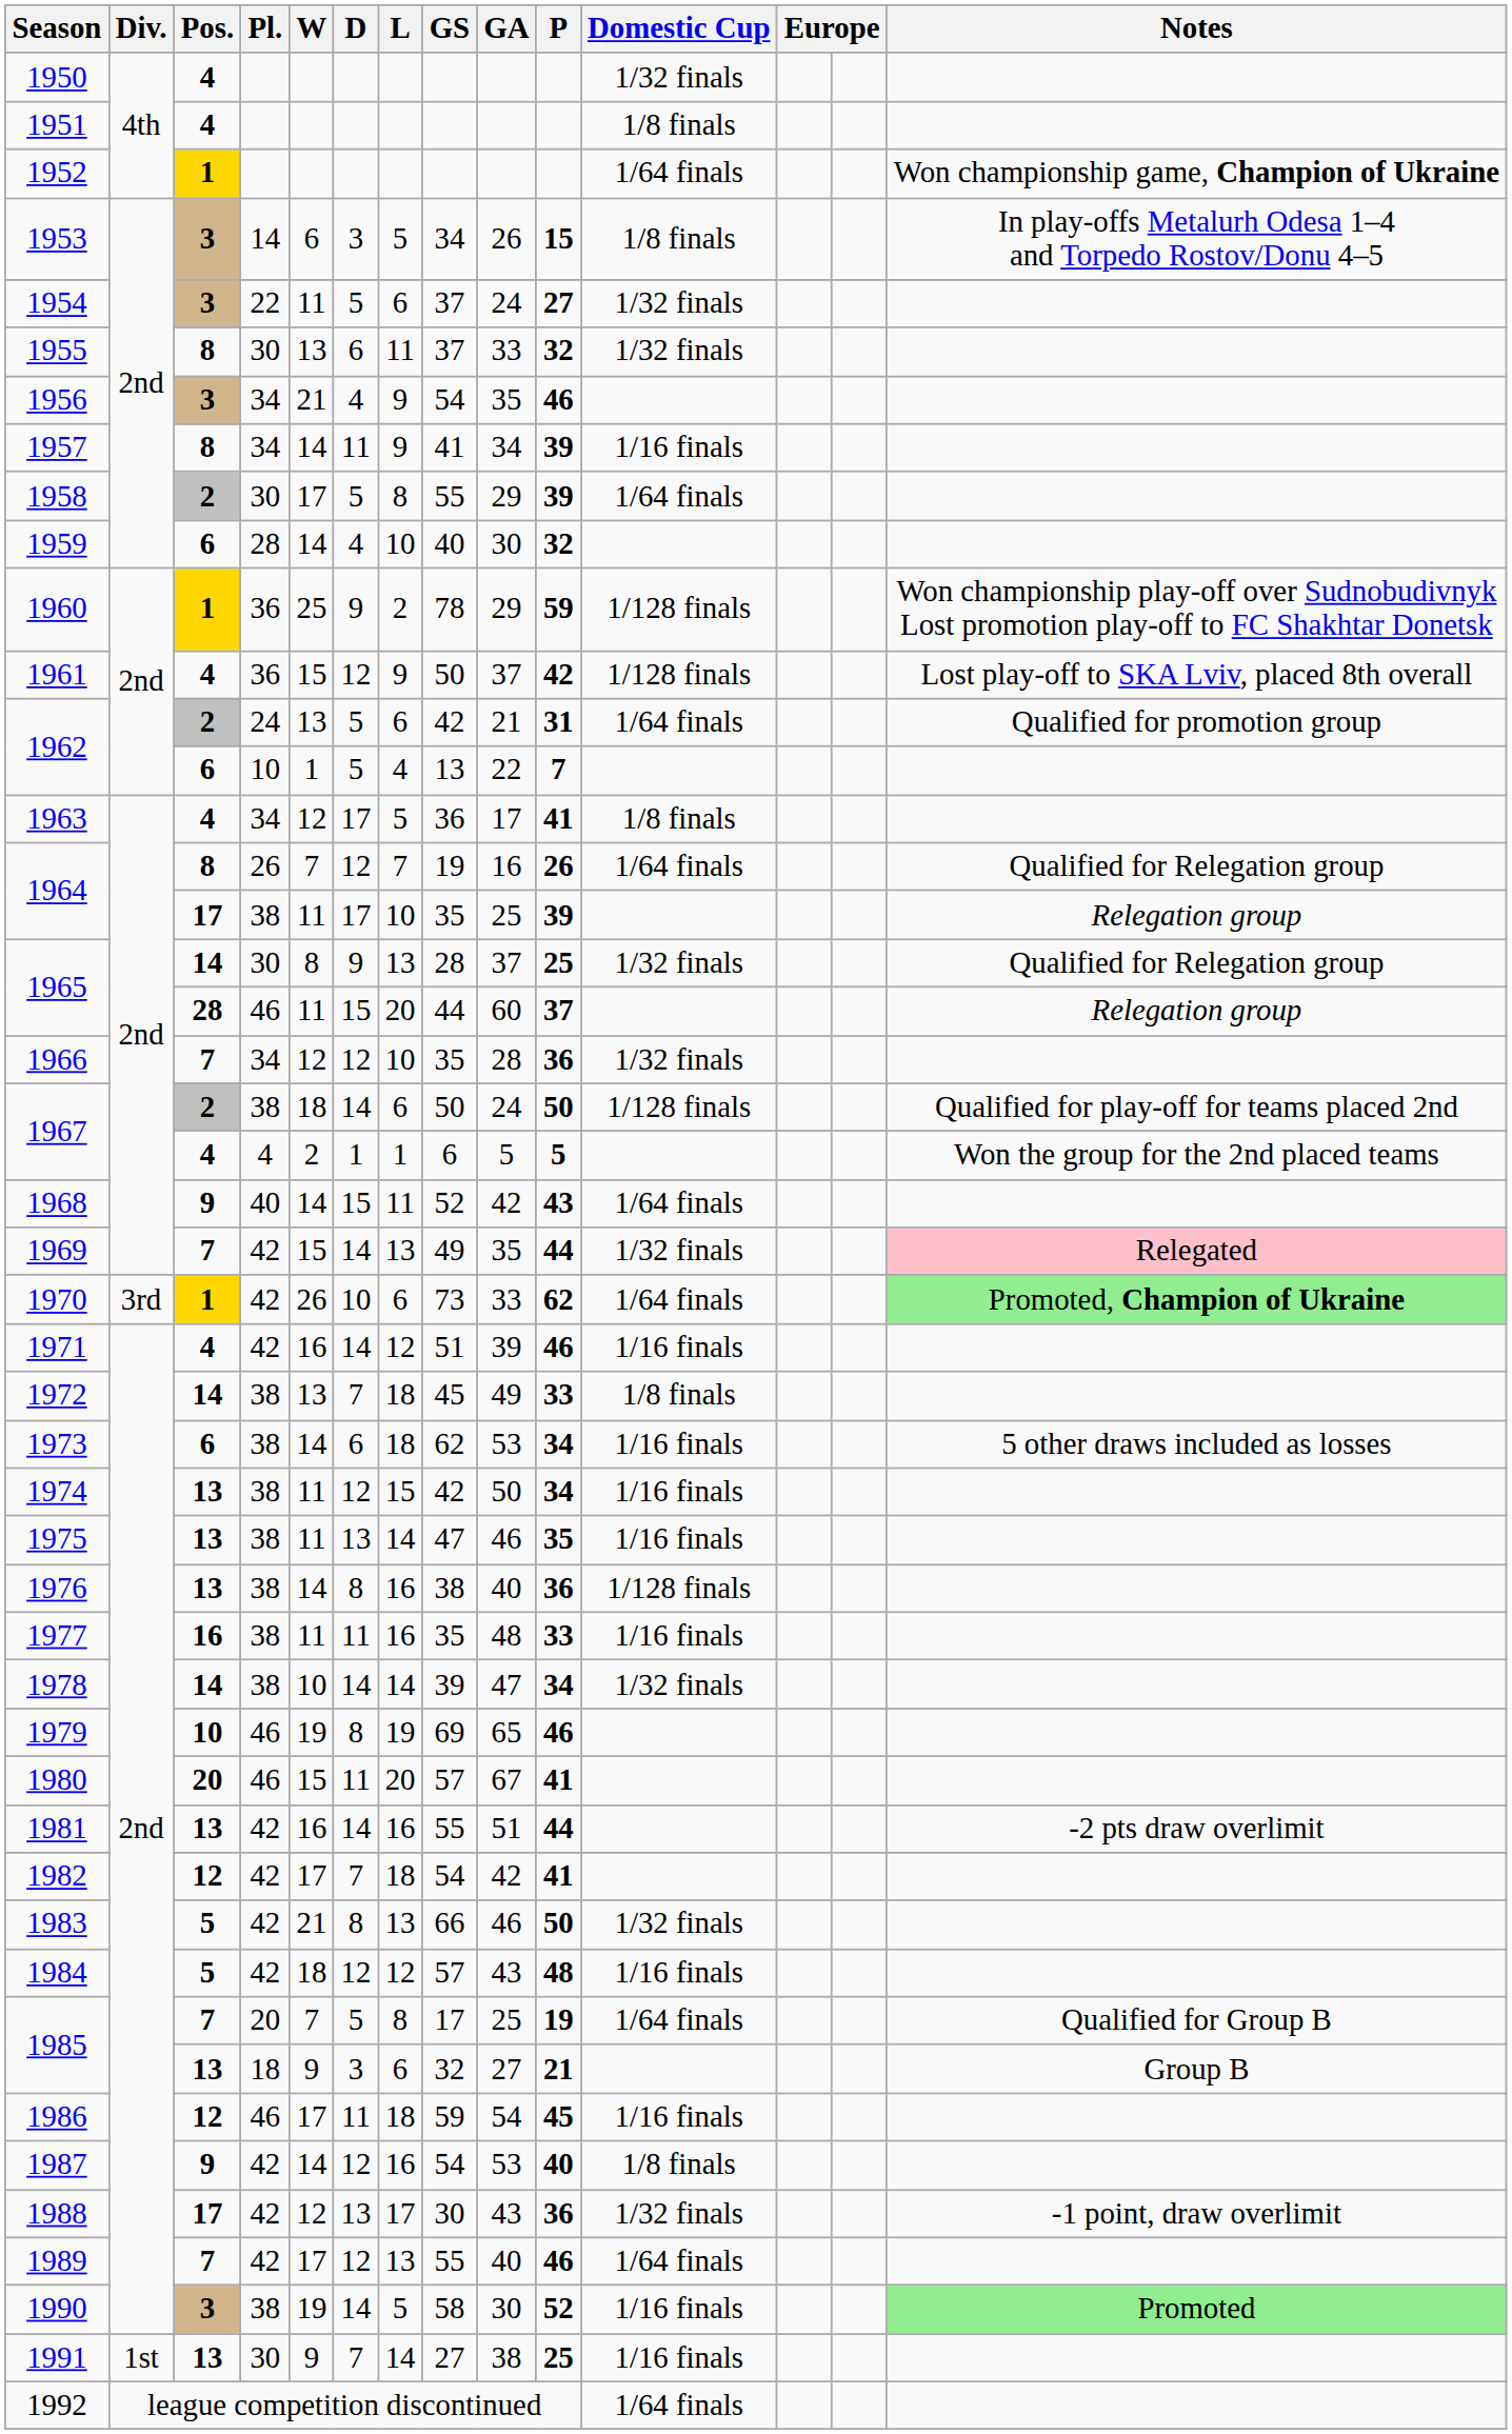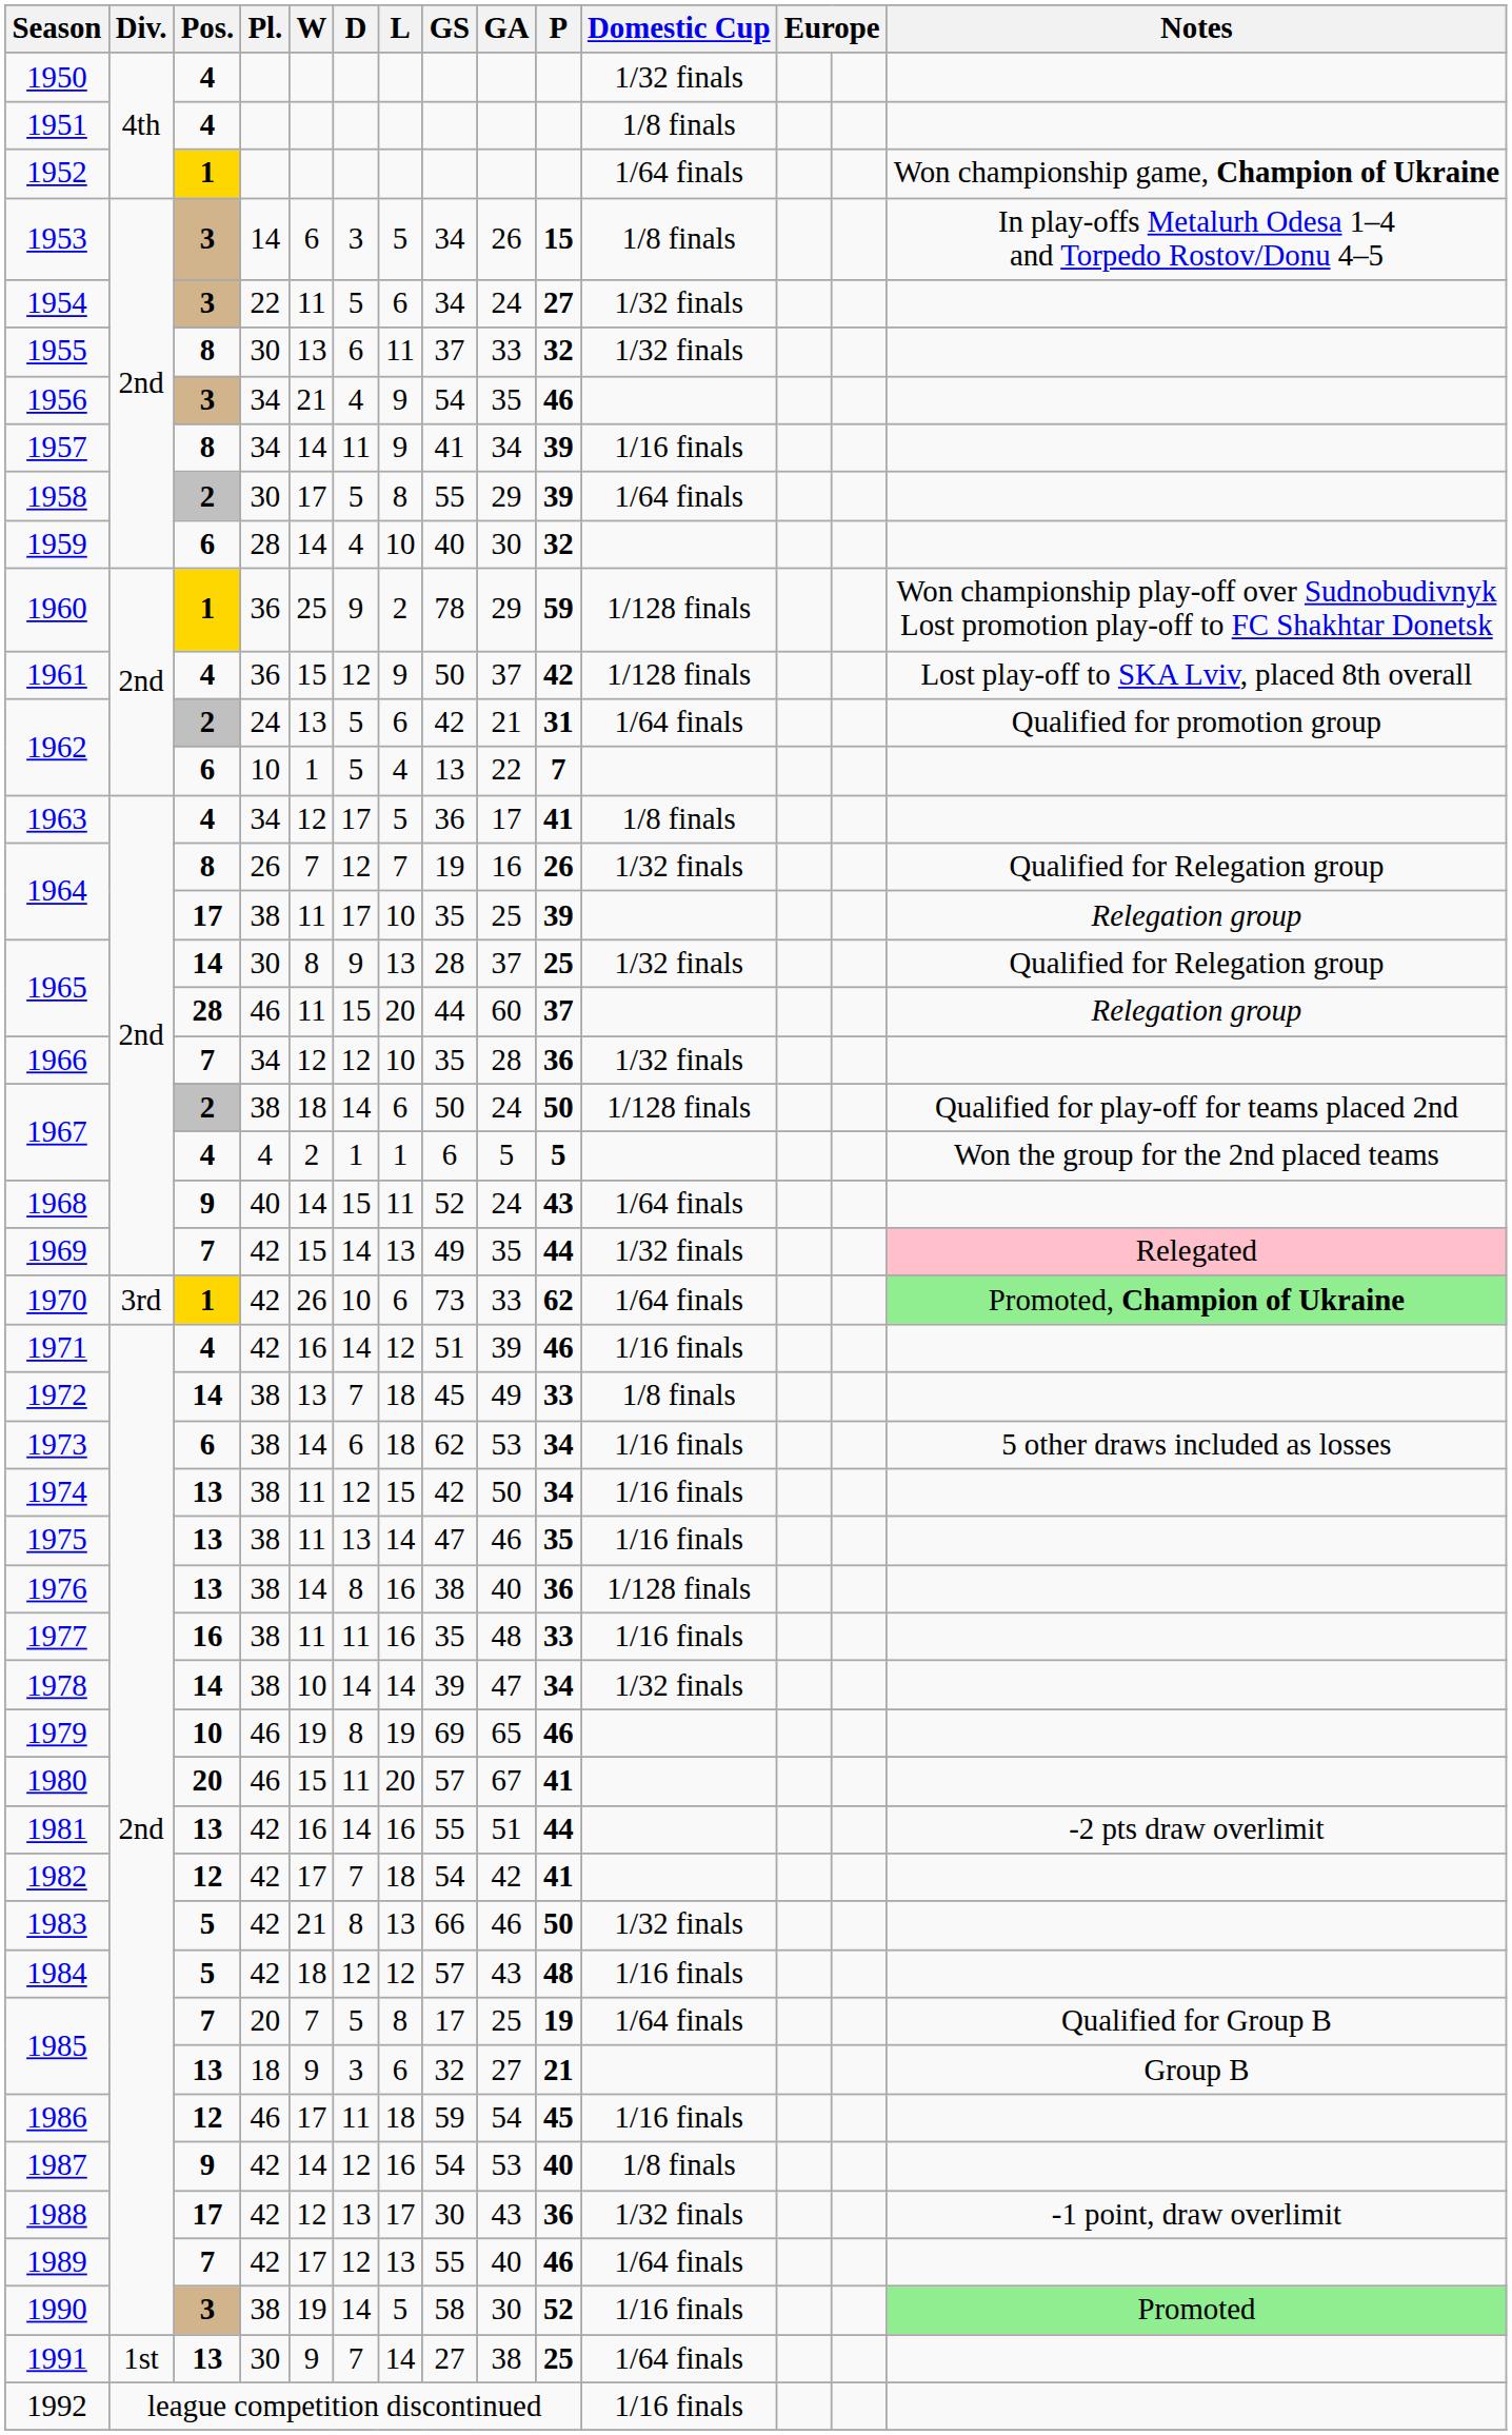1954 | GS: 37 -> 34
1964 / 8 | Domestic Cup: 1/64 finals -> 1/32 finals
1968 | GA: 42 -> 24
1991 | Domestic Cup: 1/16 finals -> 1/64 finals
1992 | Domestic Cup: 1/64 finals -> 1/16 finals
